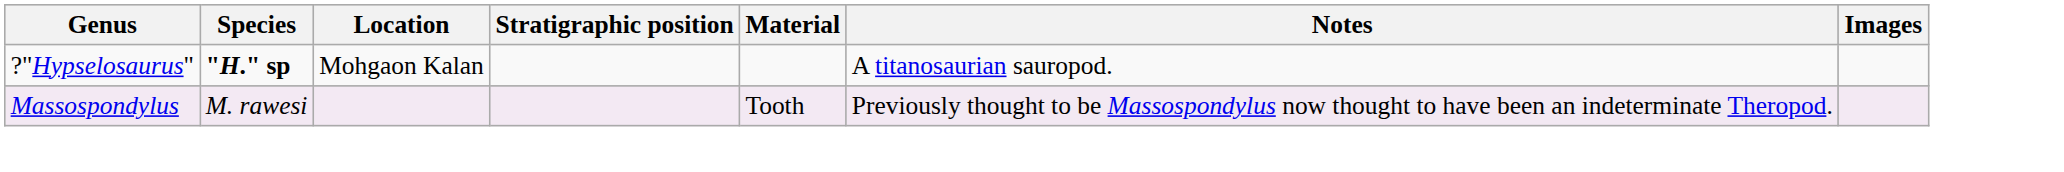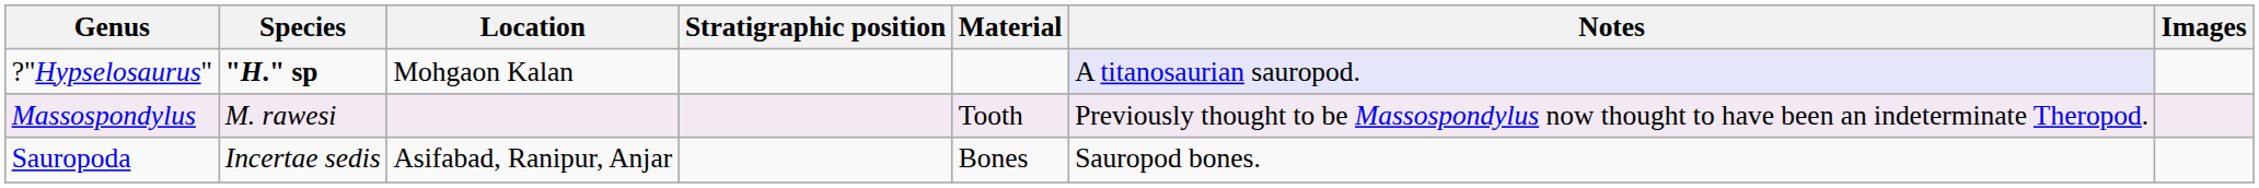?"Hypselosaurus" | Notes: no background -> lavender background
+ row: Sauropoda | Incertae sedis | Asifabad, Ranipur, Anjar | Bones | Sauropod bones.
